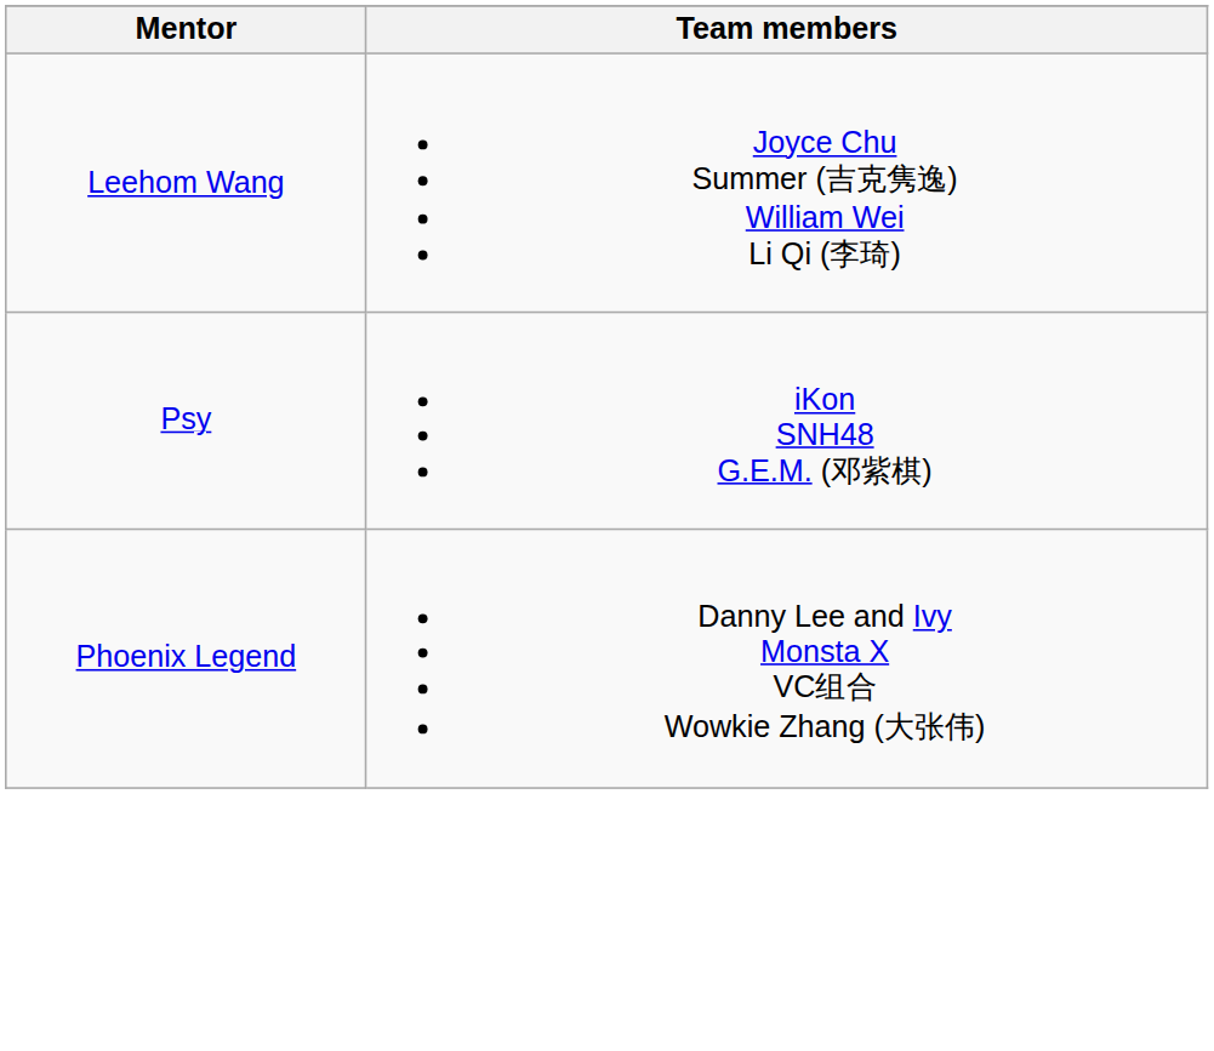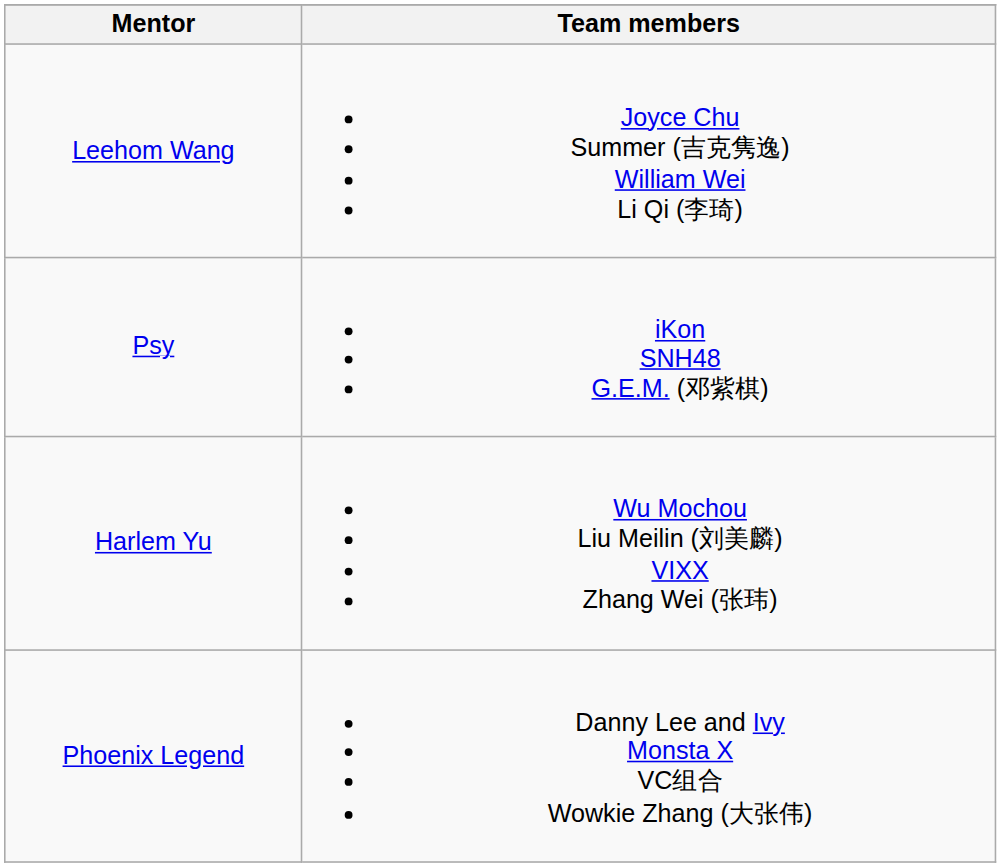+ row: Harlem Yu | Wu Mochou Liu Meilin (刘美麟) VIXX Zhang Wei (张玮)
